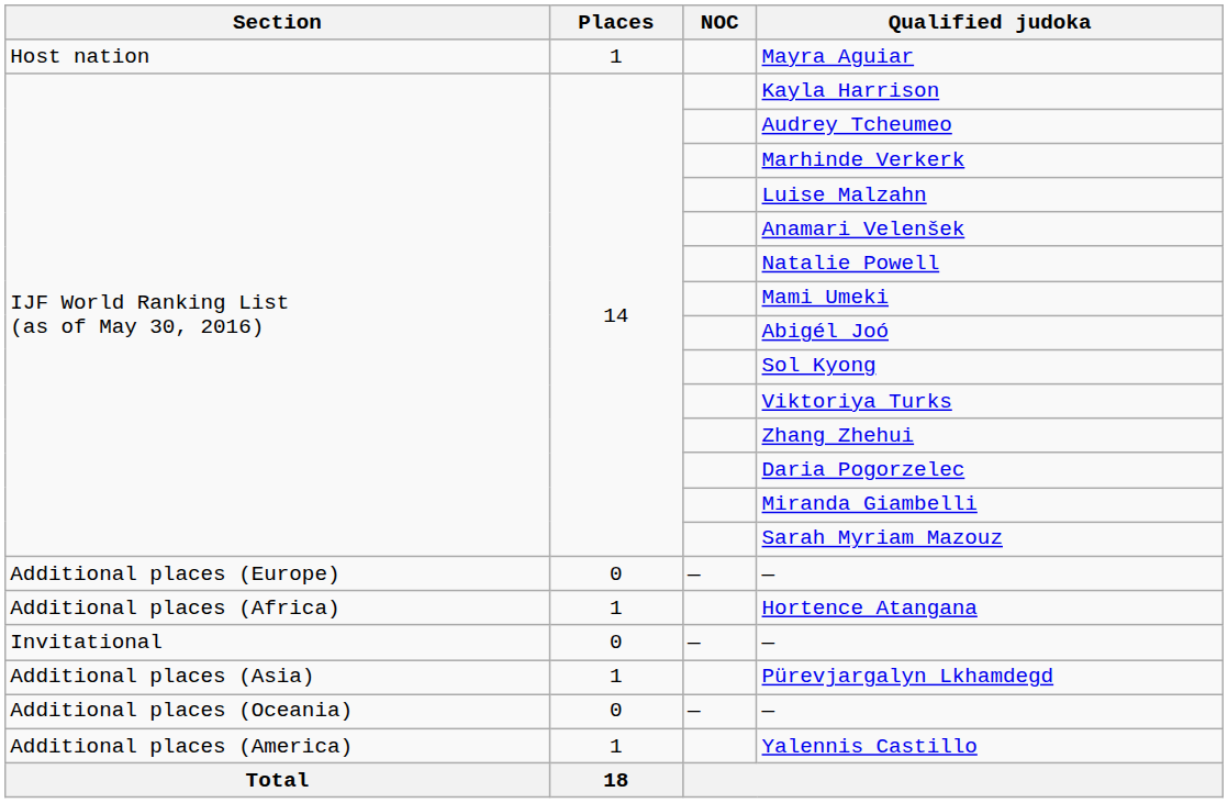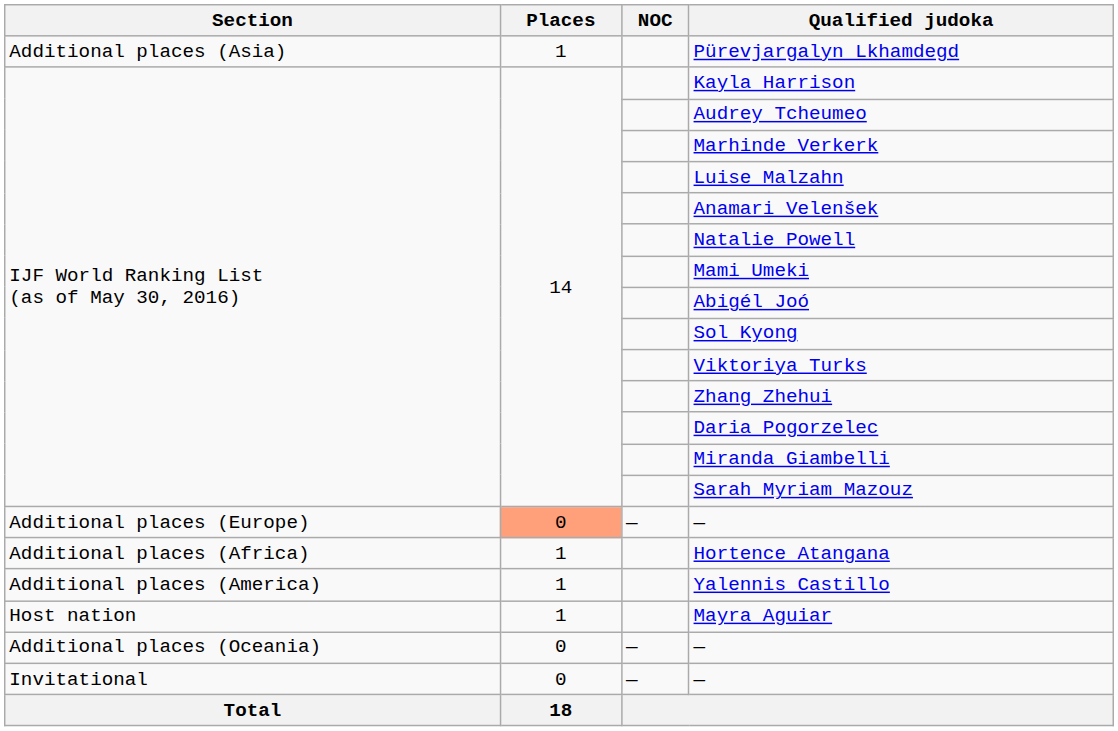rows swapped: Mayra Aguiar <-> Pürevjargalyn Lkhamdegd
Additional places (Europe) / — | Places: no background -> lightsalmon background
rows swapped: Yalennis Castillo <-> Invitational / —
